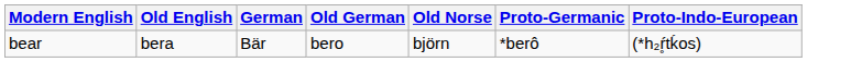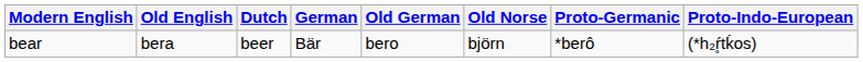+ column: Dutch | beer
